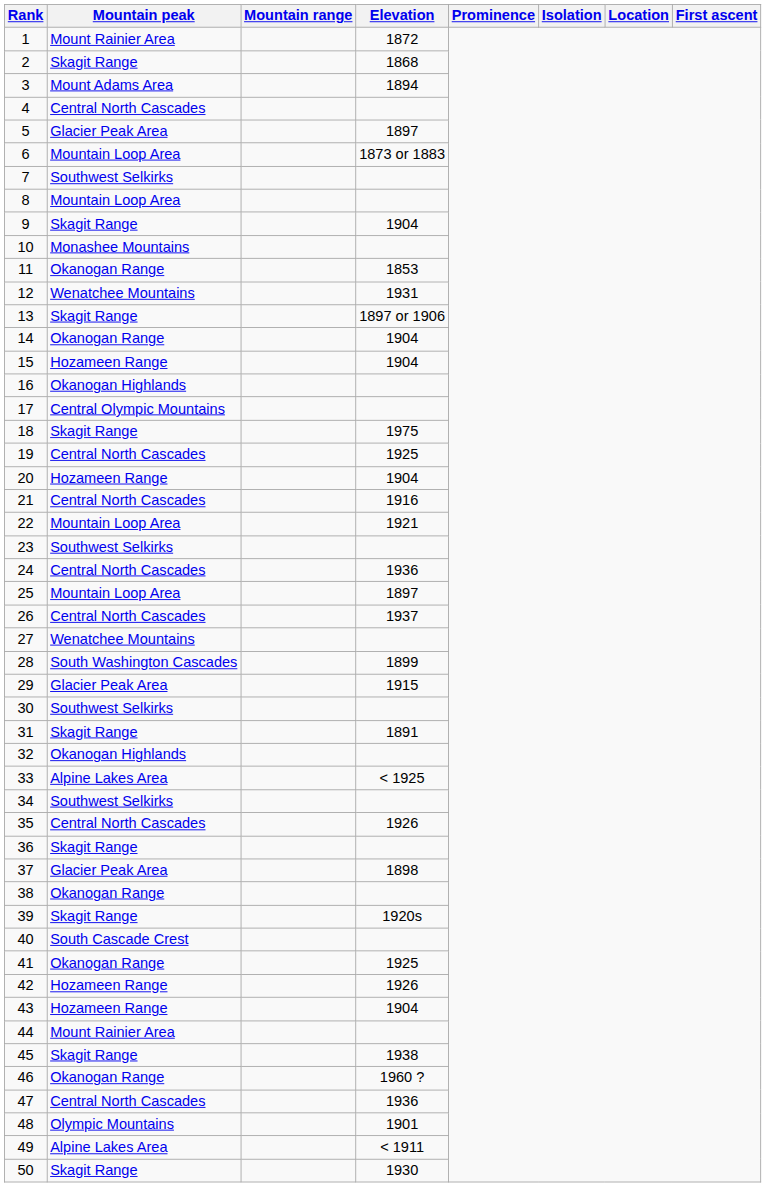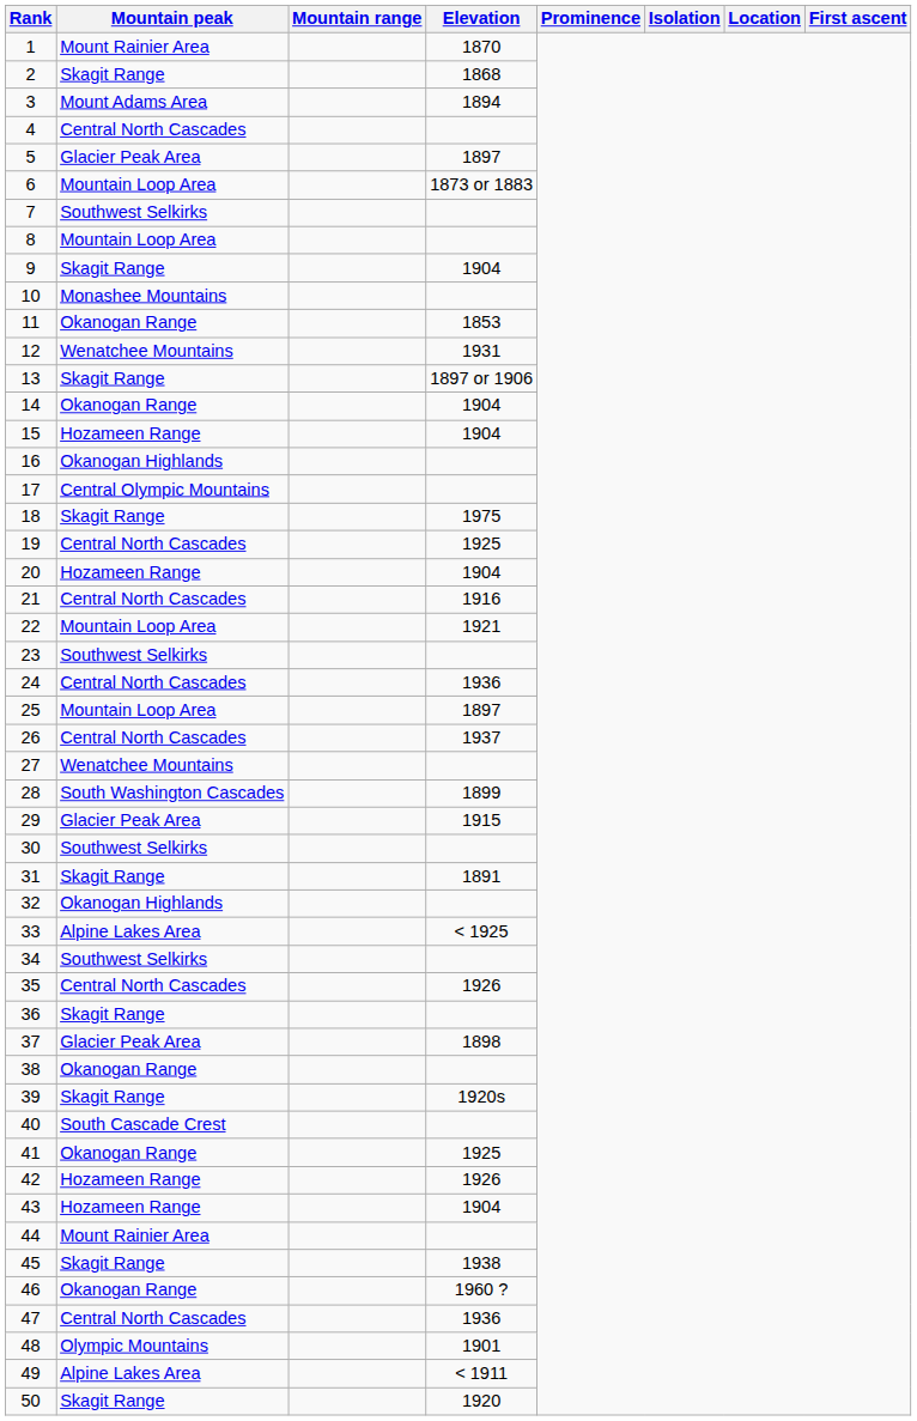1 | Elevation: 1872 -> 1870
50 | Elevation: 1930 -> 1920
